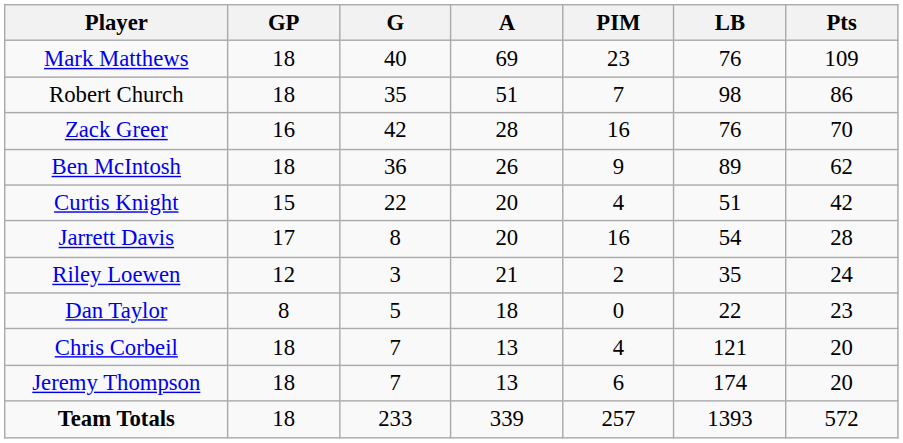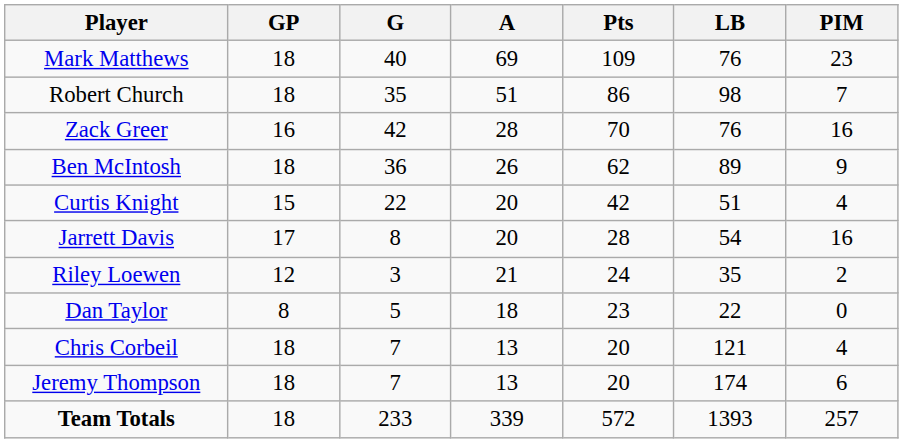columns swapped: Pts <-> PIM
